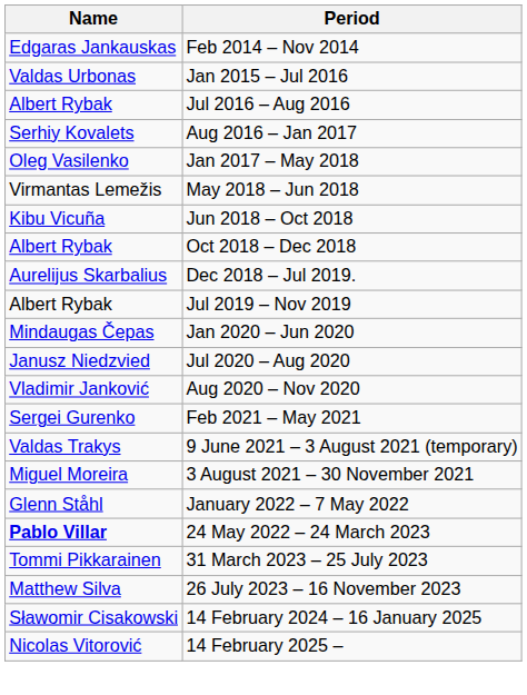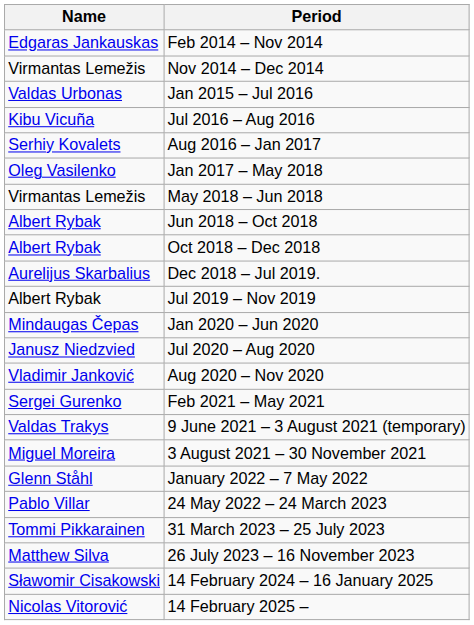+ row: Virmantas Lemežis | Nov 2014 – Dec 2014
Jul 2016 – Aug 2016 | Name: Albert Rybak -> Kibu Vicuña
Jun 2018 – Oct 2018 | Name: Kibu Vicuña -> Albert Rybak
24 May 2022 – 24 March 2023 | Name: bold -> normal
